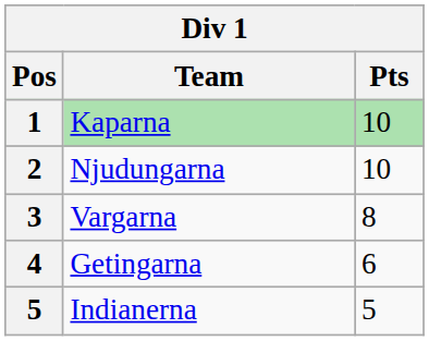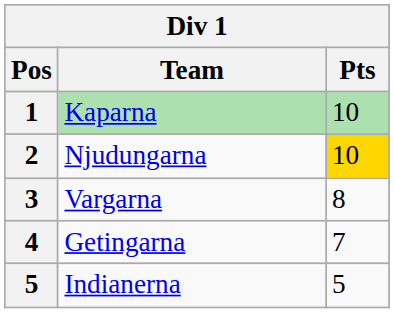Njudungarna | Pts: no background -> gold background
Getingarna | Pts: 6 -> 7
